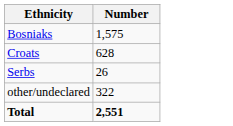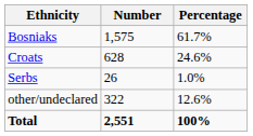+ column: Percentage | 61.7% | 24.6% | 1.0% | 12.6% | 100%
